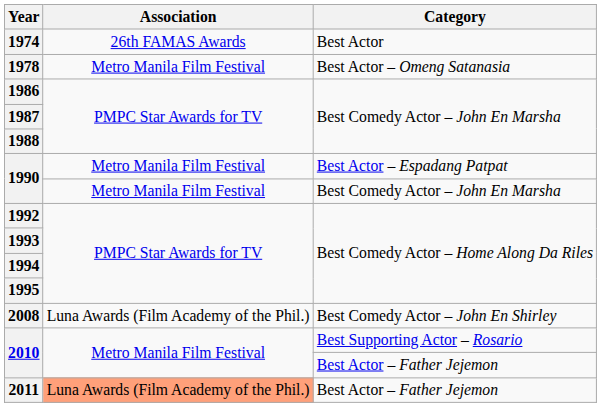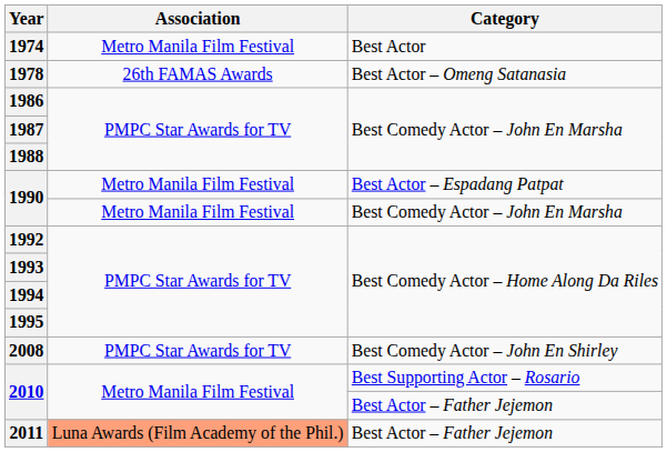1974 | Association: 26th FAMAS Awards -> Metro Manila Film Festival
1978 | Association: Metro Manila Film Festival -> 26th FAMAS Awards
2008 | Association: Luna Awards (Film Academy of the Phil.) -> PMPC Star Awards for TV
